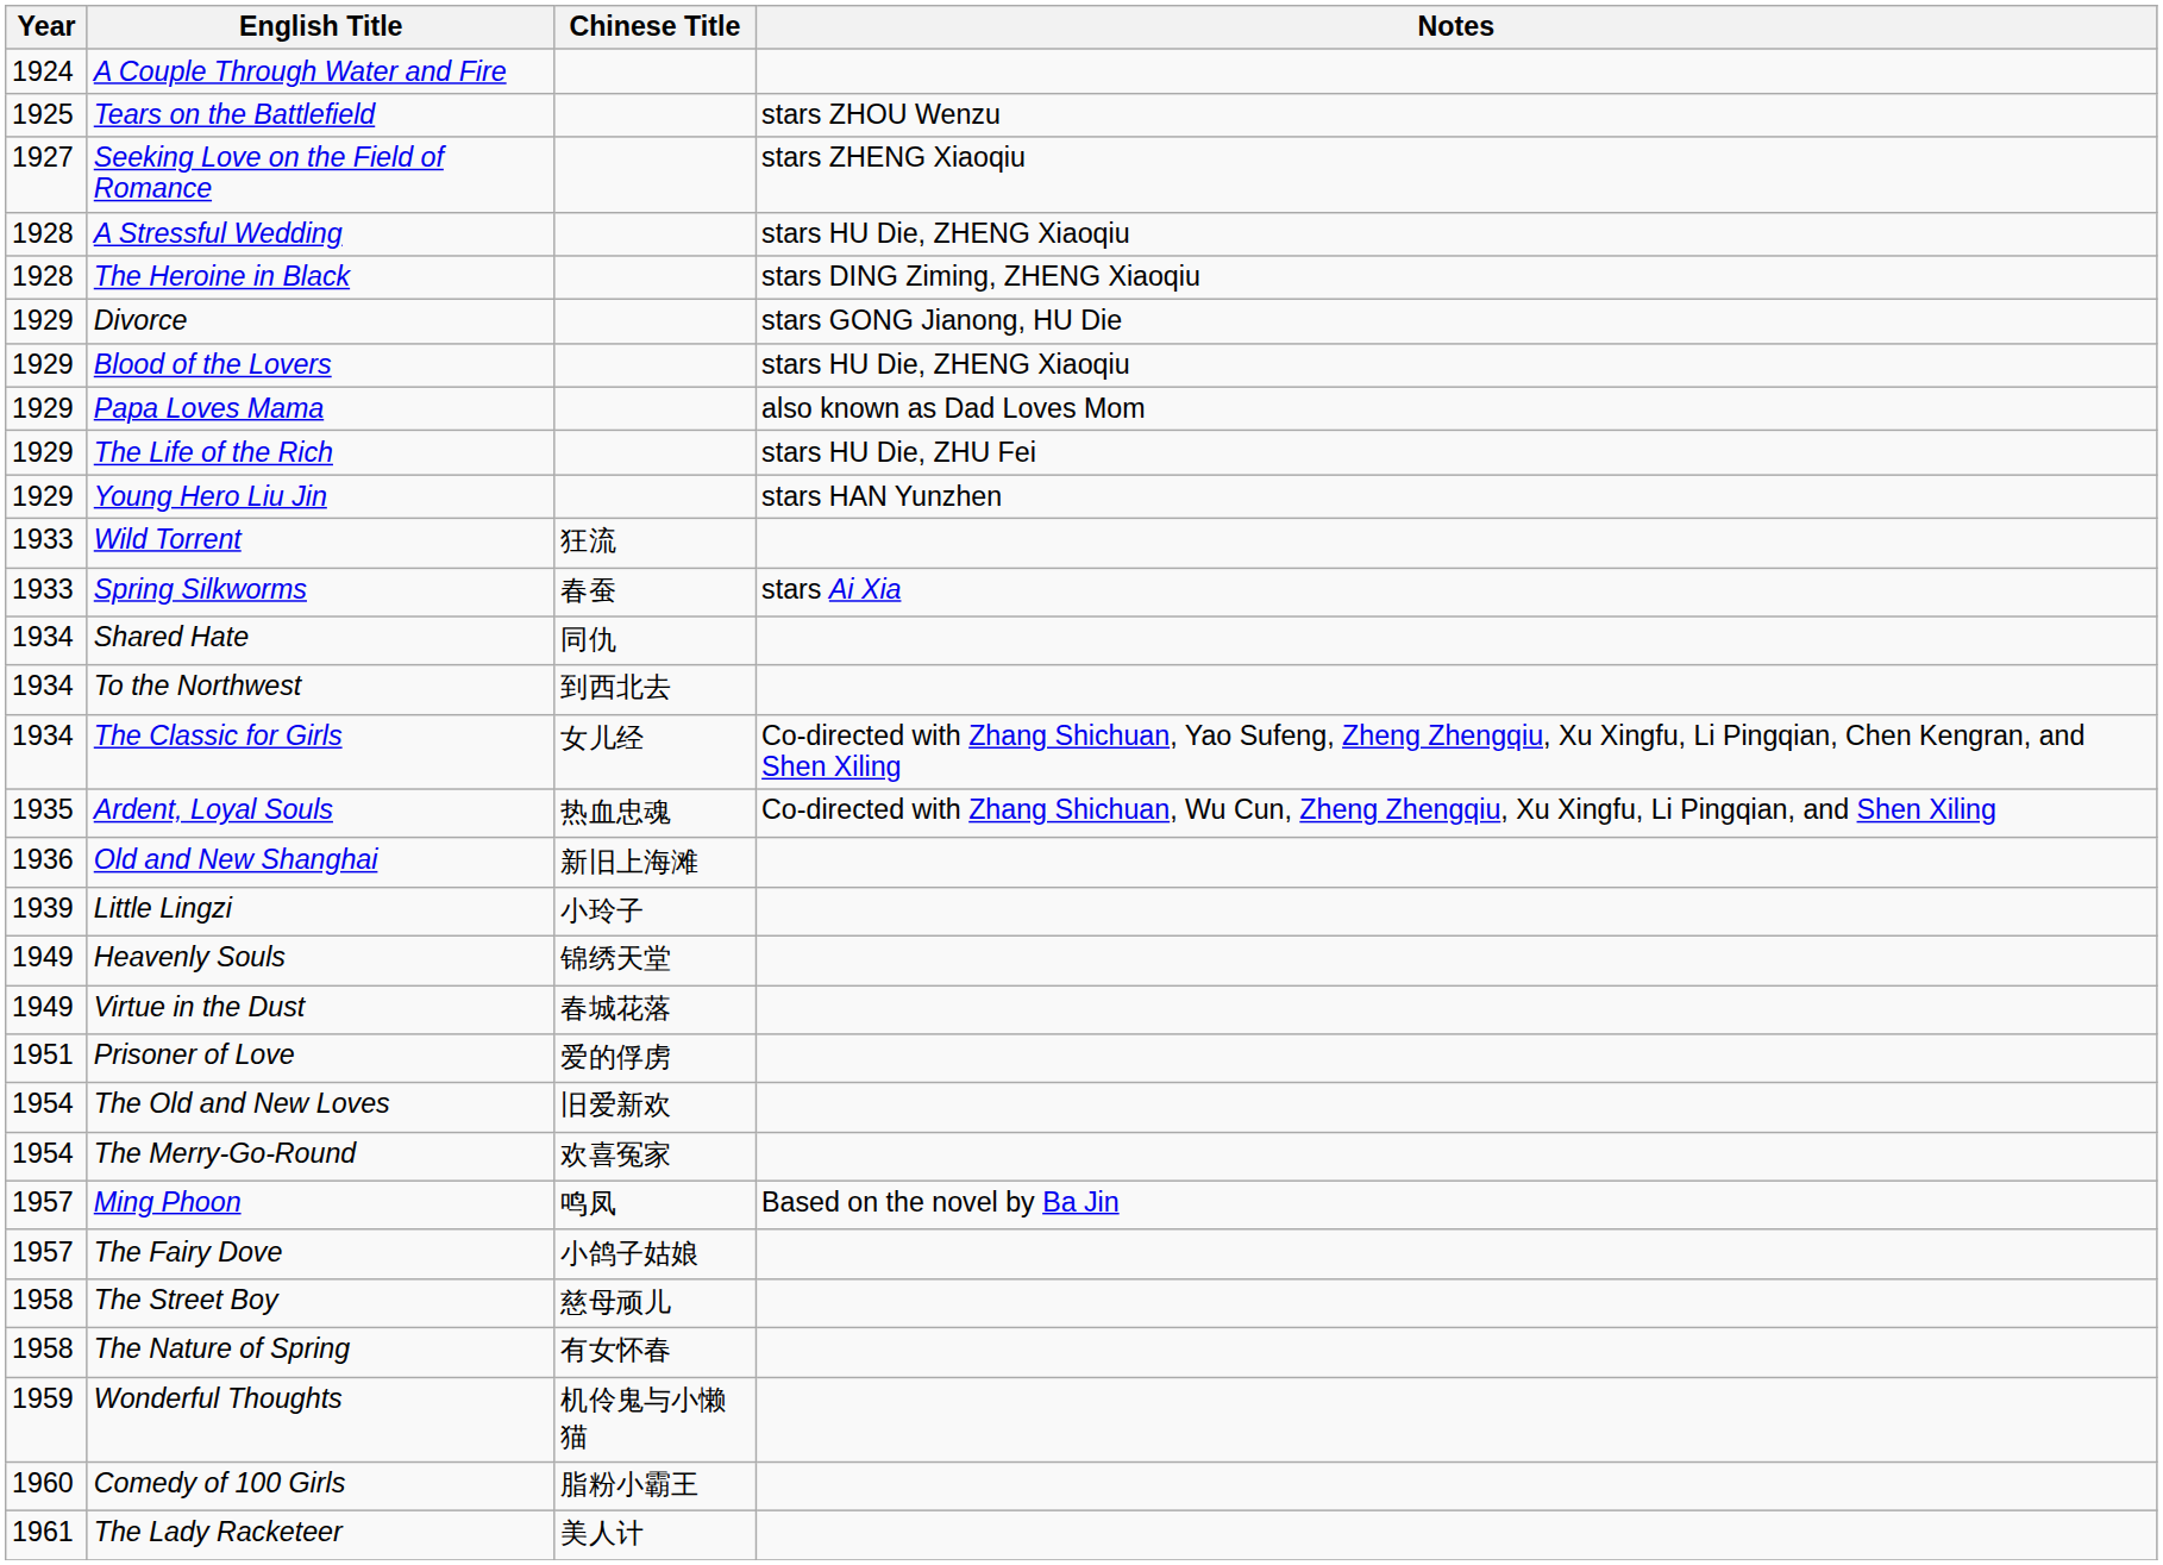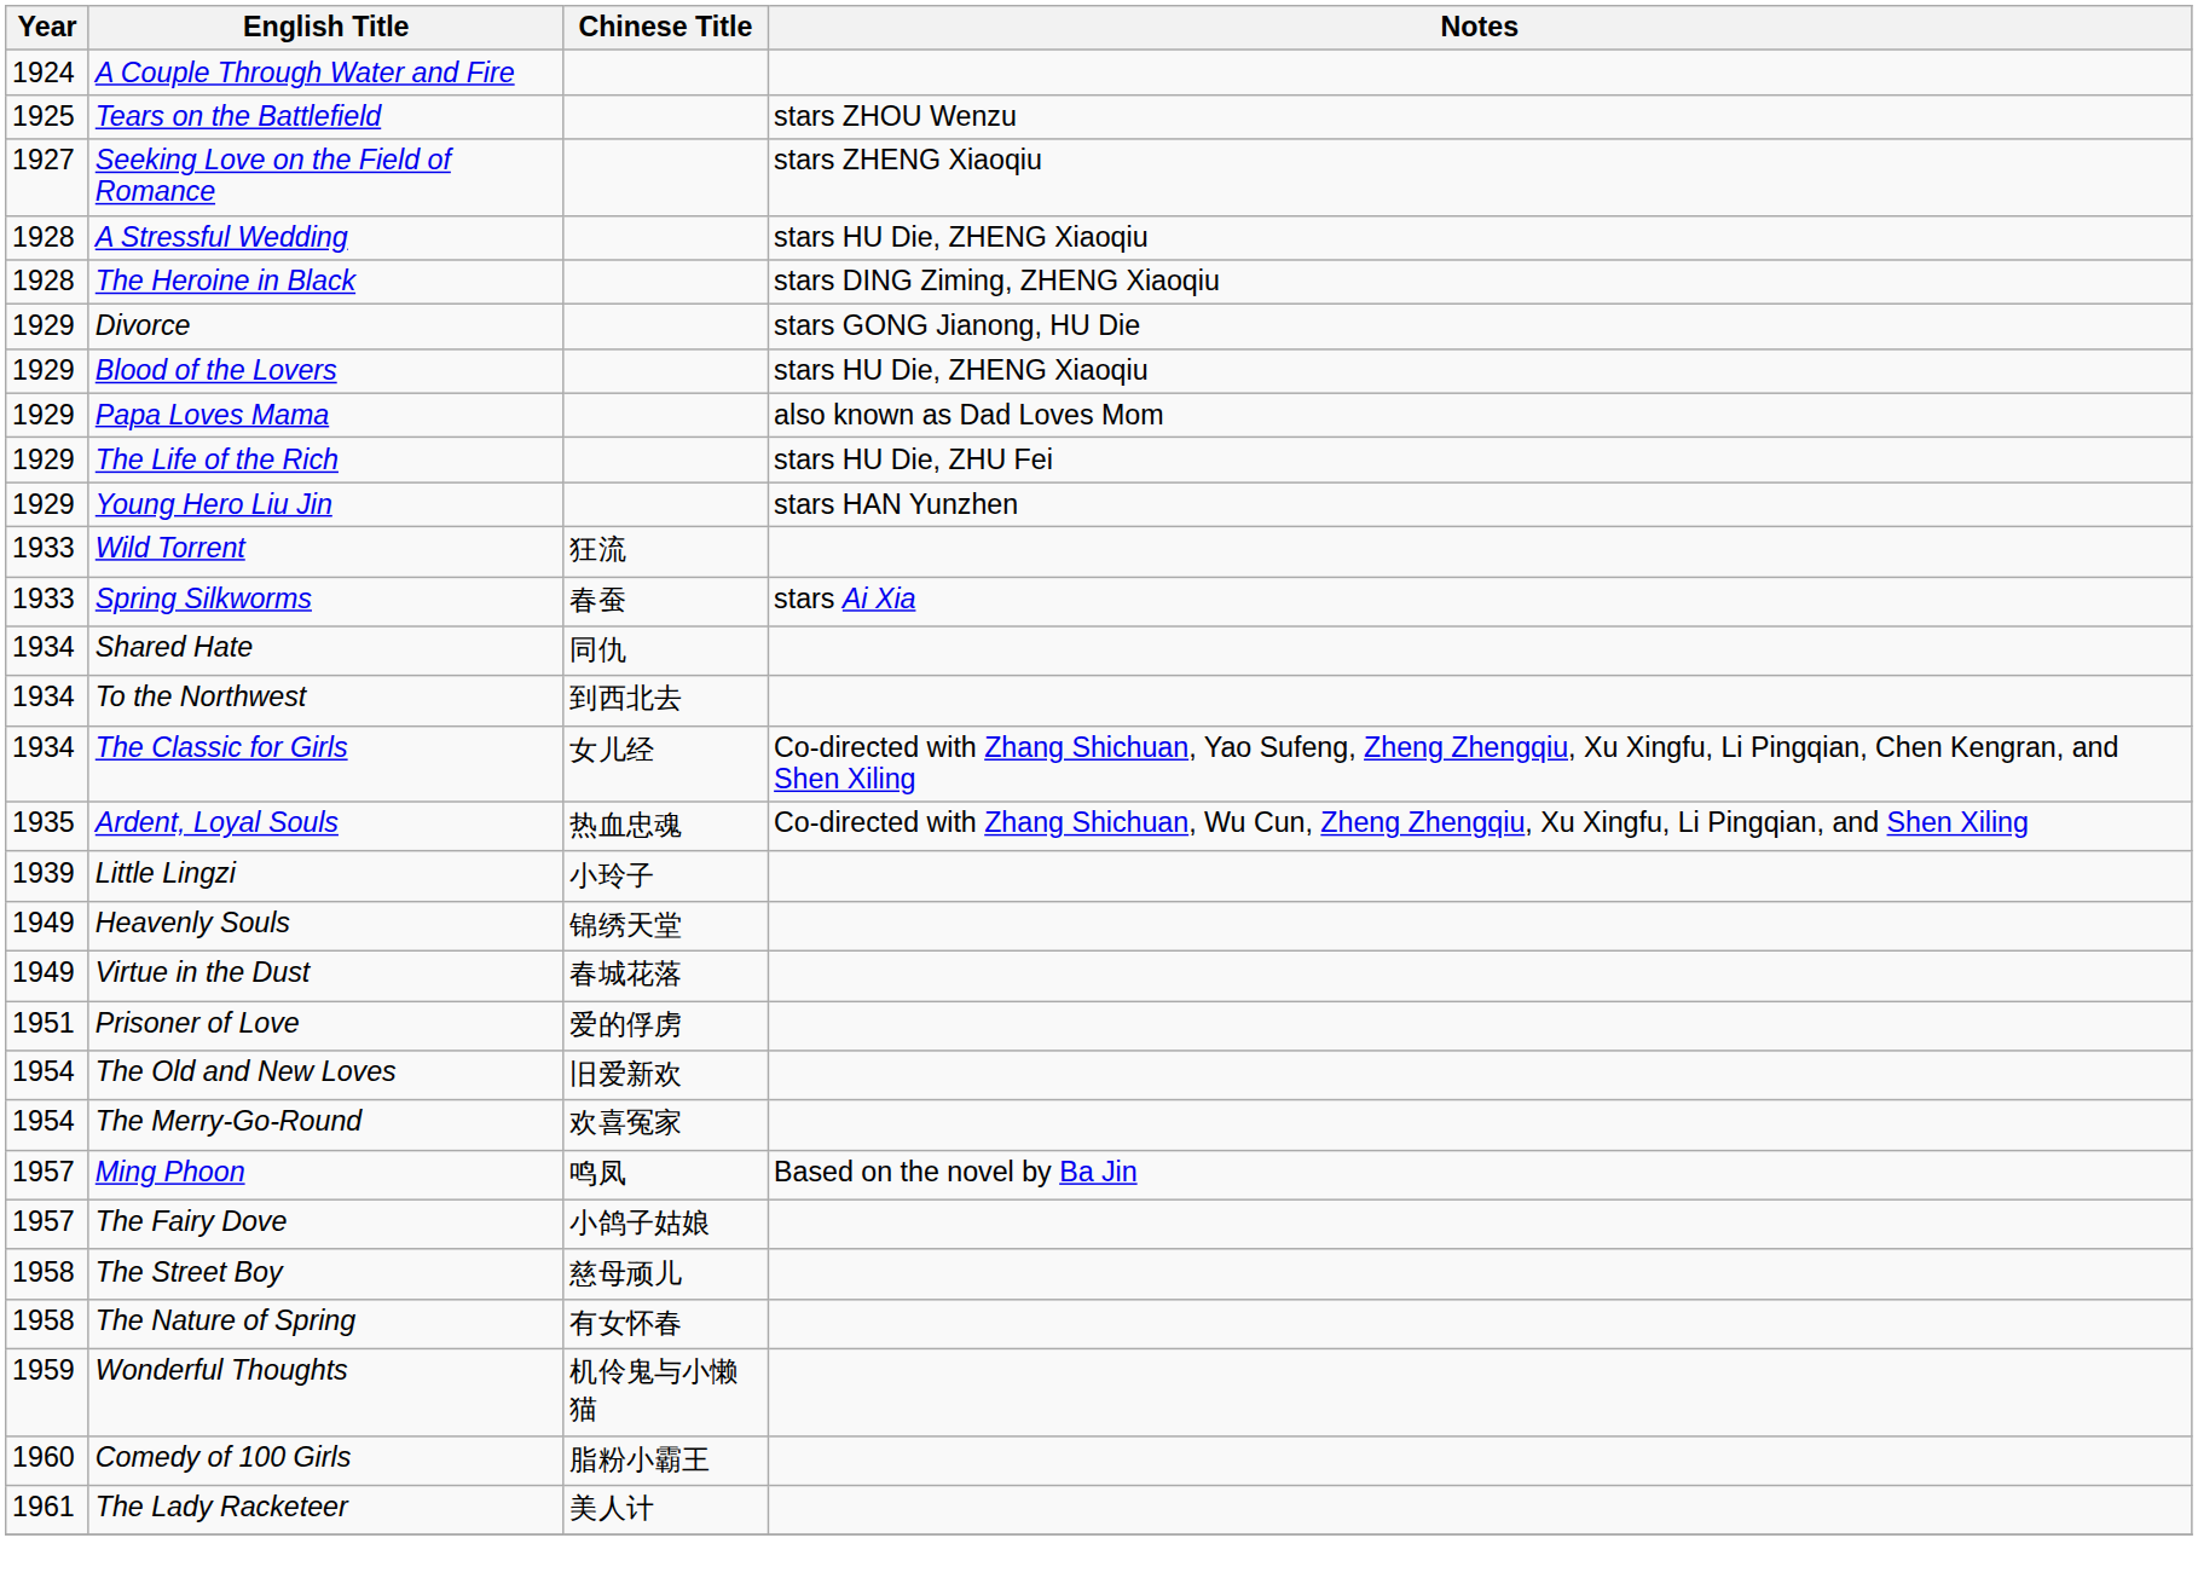- row: 1936 | Old and New Shanghai | 新旧上海滩
